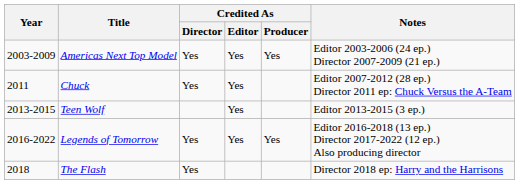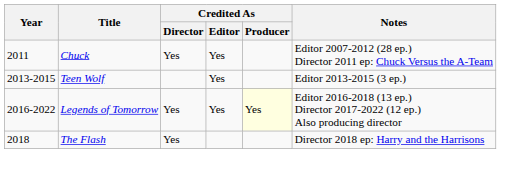- row: 2003-2009 | Americas Next Top Model | Yes | Yes | Yes | Editor 2003-2006 (24 ep.) Director 2007-2009 (21 ep.)
Legends of Tomorrow | Credited As / Producer: no background -> lightyellow background
